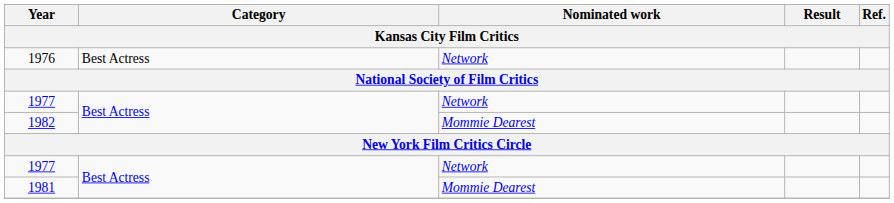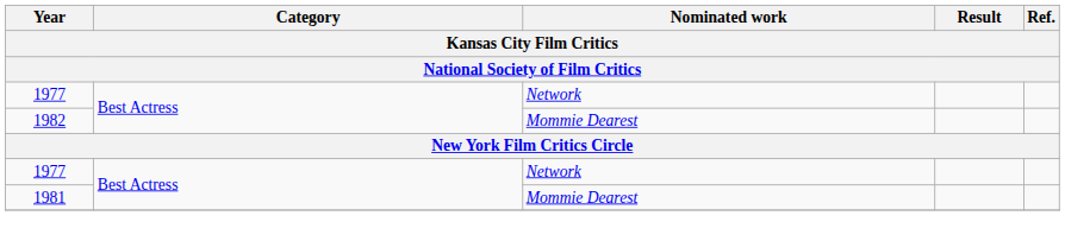- row: 1976 | Best Actress | Network
